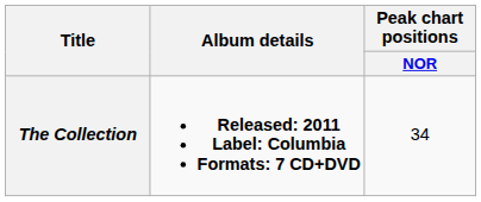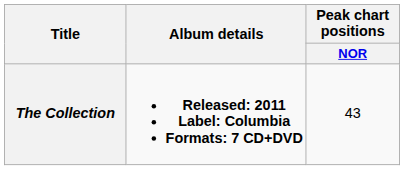The Collection | Peak chart positions / NOR: 34 -> 43
